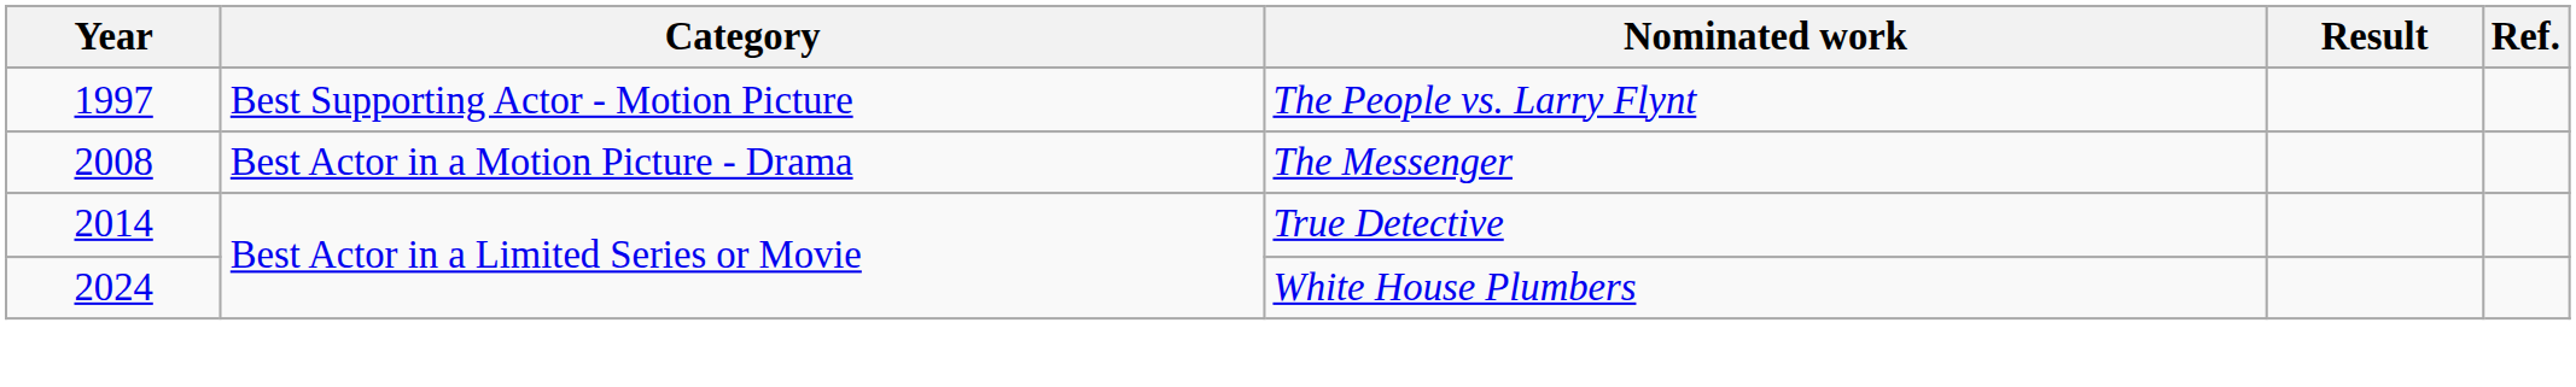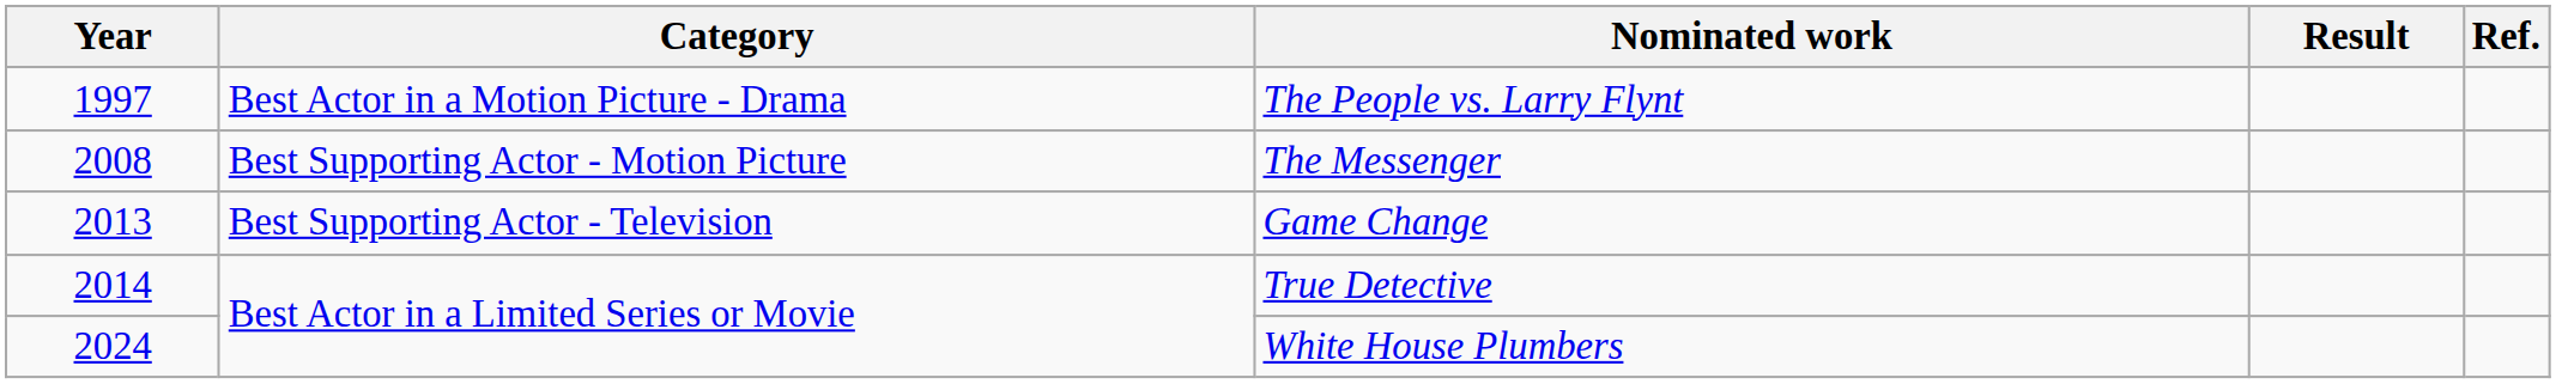The People vs. Larry Flynt | Category: Best Supporting Actor - Motion Picture -> Best Actor in a Motion Picture - Drama
The Messenger | Category: Best Actor in a Motion Picture - Drama -> Best Supporting Actor - Motion Picture
+ row: 2013 | Best Supporting Actor - Television | Game Change
